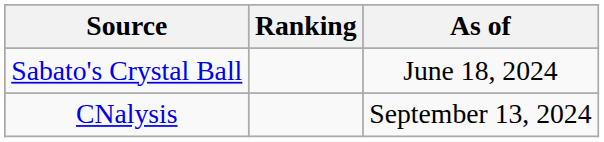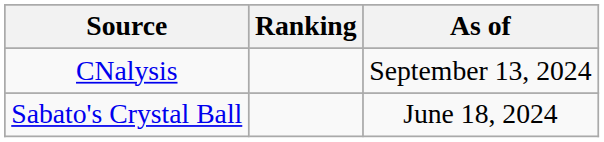rows swapped: CNalysis <-> Sabato's Crystal Ball
